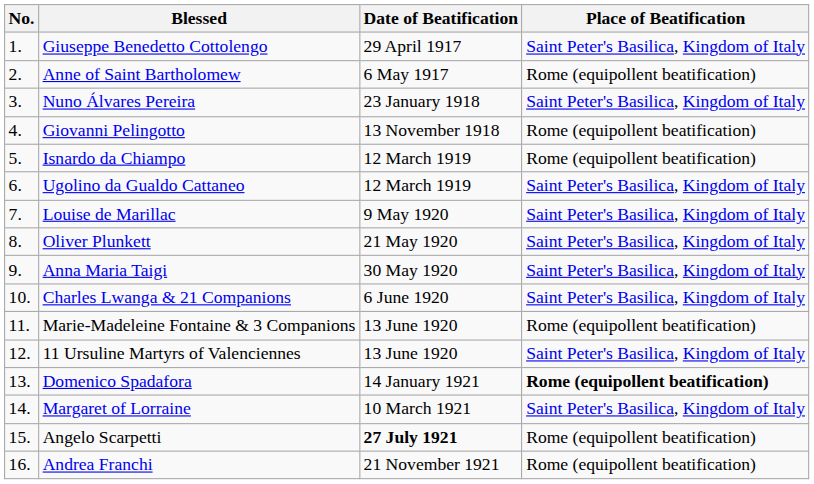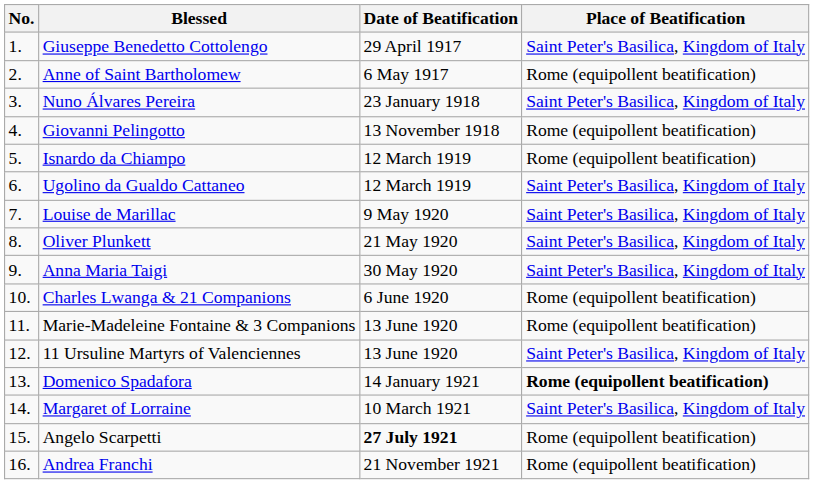Charles Lwanga & 21 Companions | Place of Beatification: Saint Peter's Basilica, Kingdom of Italy -> Rome (equipollent beatification)
